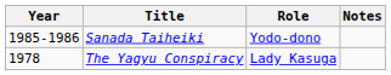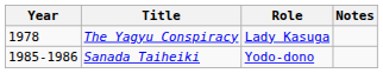rows swapped: The Yagyu Conspiracy <-> Sanada Taiheiki
